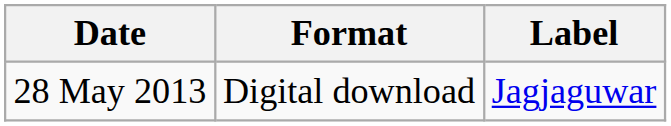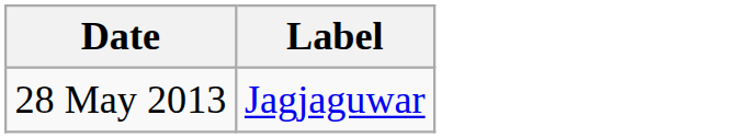- column: Format | Digital download
